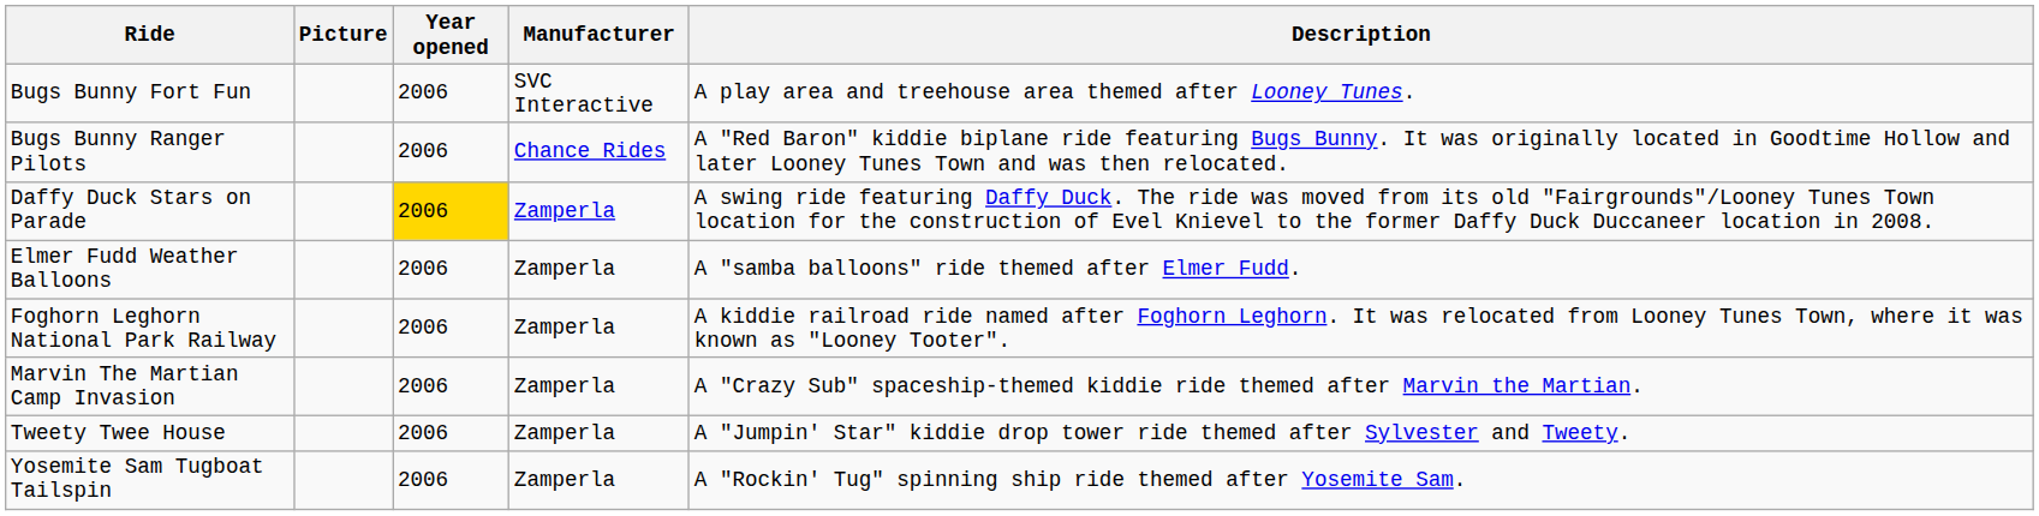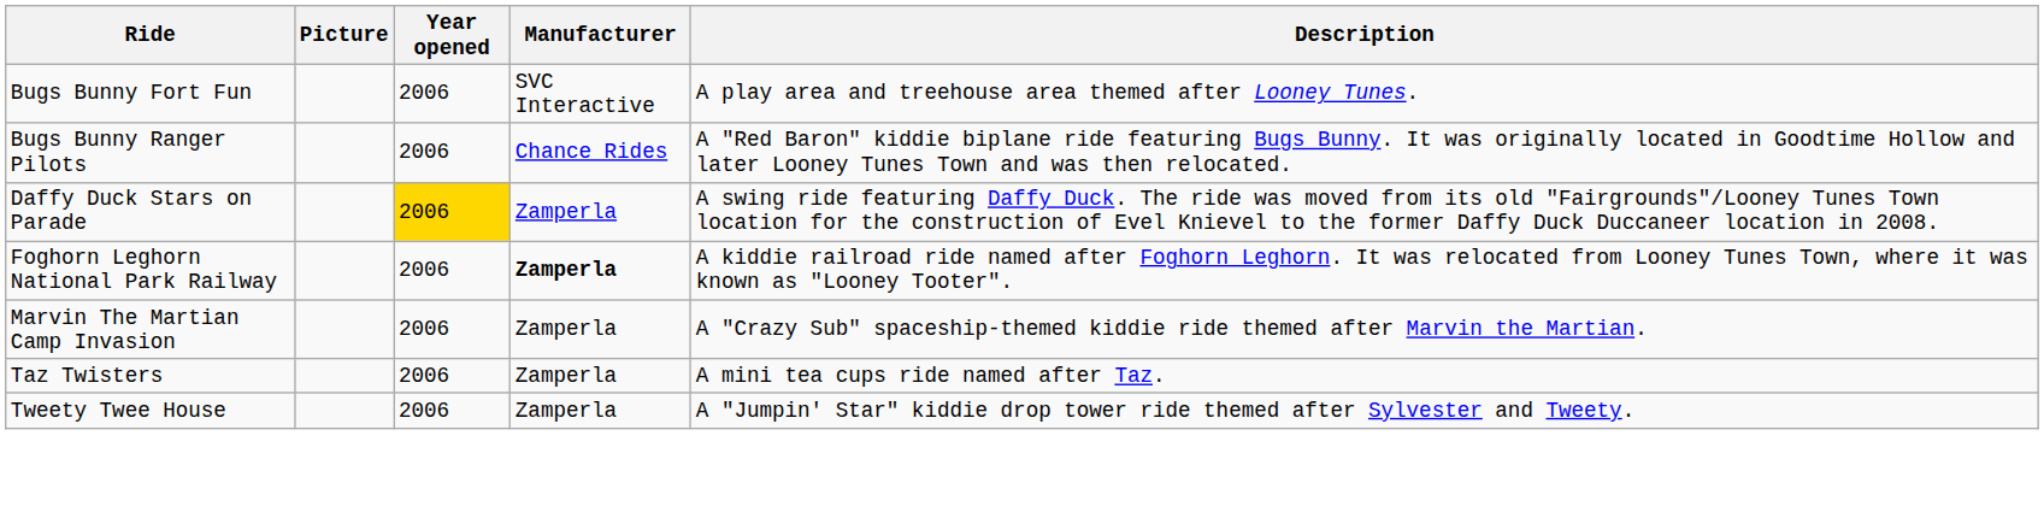- row: Elmer Fudd Weather Balloons | 2006 | Zamperla | A "samba balloons" ride themed after Elmer Fudd.
Foghorn Leghorn National Park Railway | Manufacturer: normal -> bold
+ row: Taz Twisters | 2006 | Zamperla | A mini tea cups ride named after Taz.
- row: Yosemite Sam Tugboat Tailspin | 2006 | Zamperla | A "Rockin' Tug" spinning ship ride themed after Yosemite Sam.
